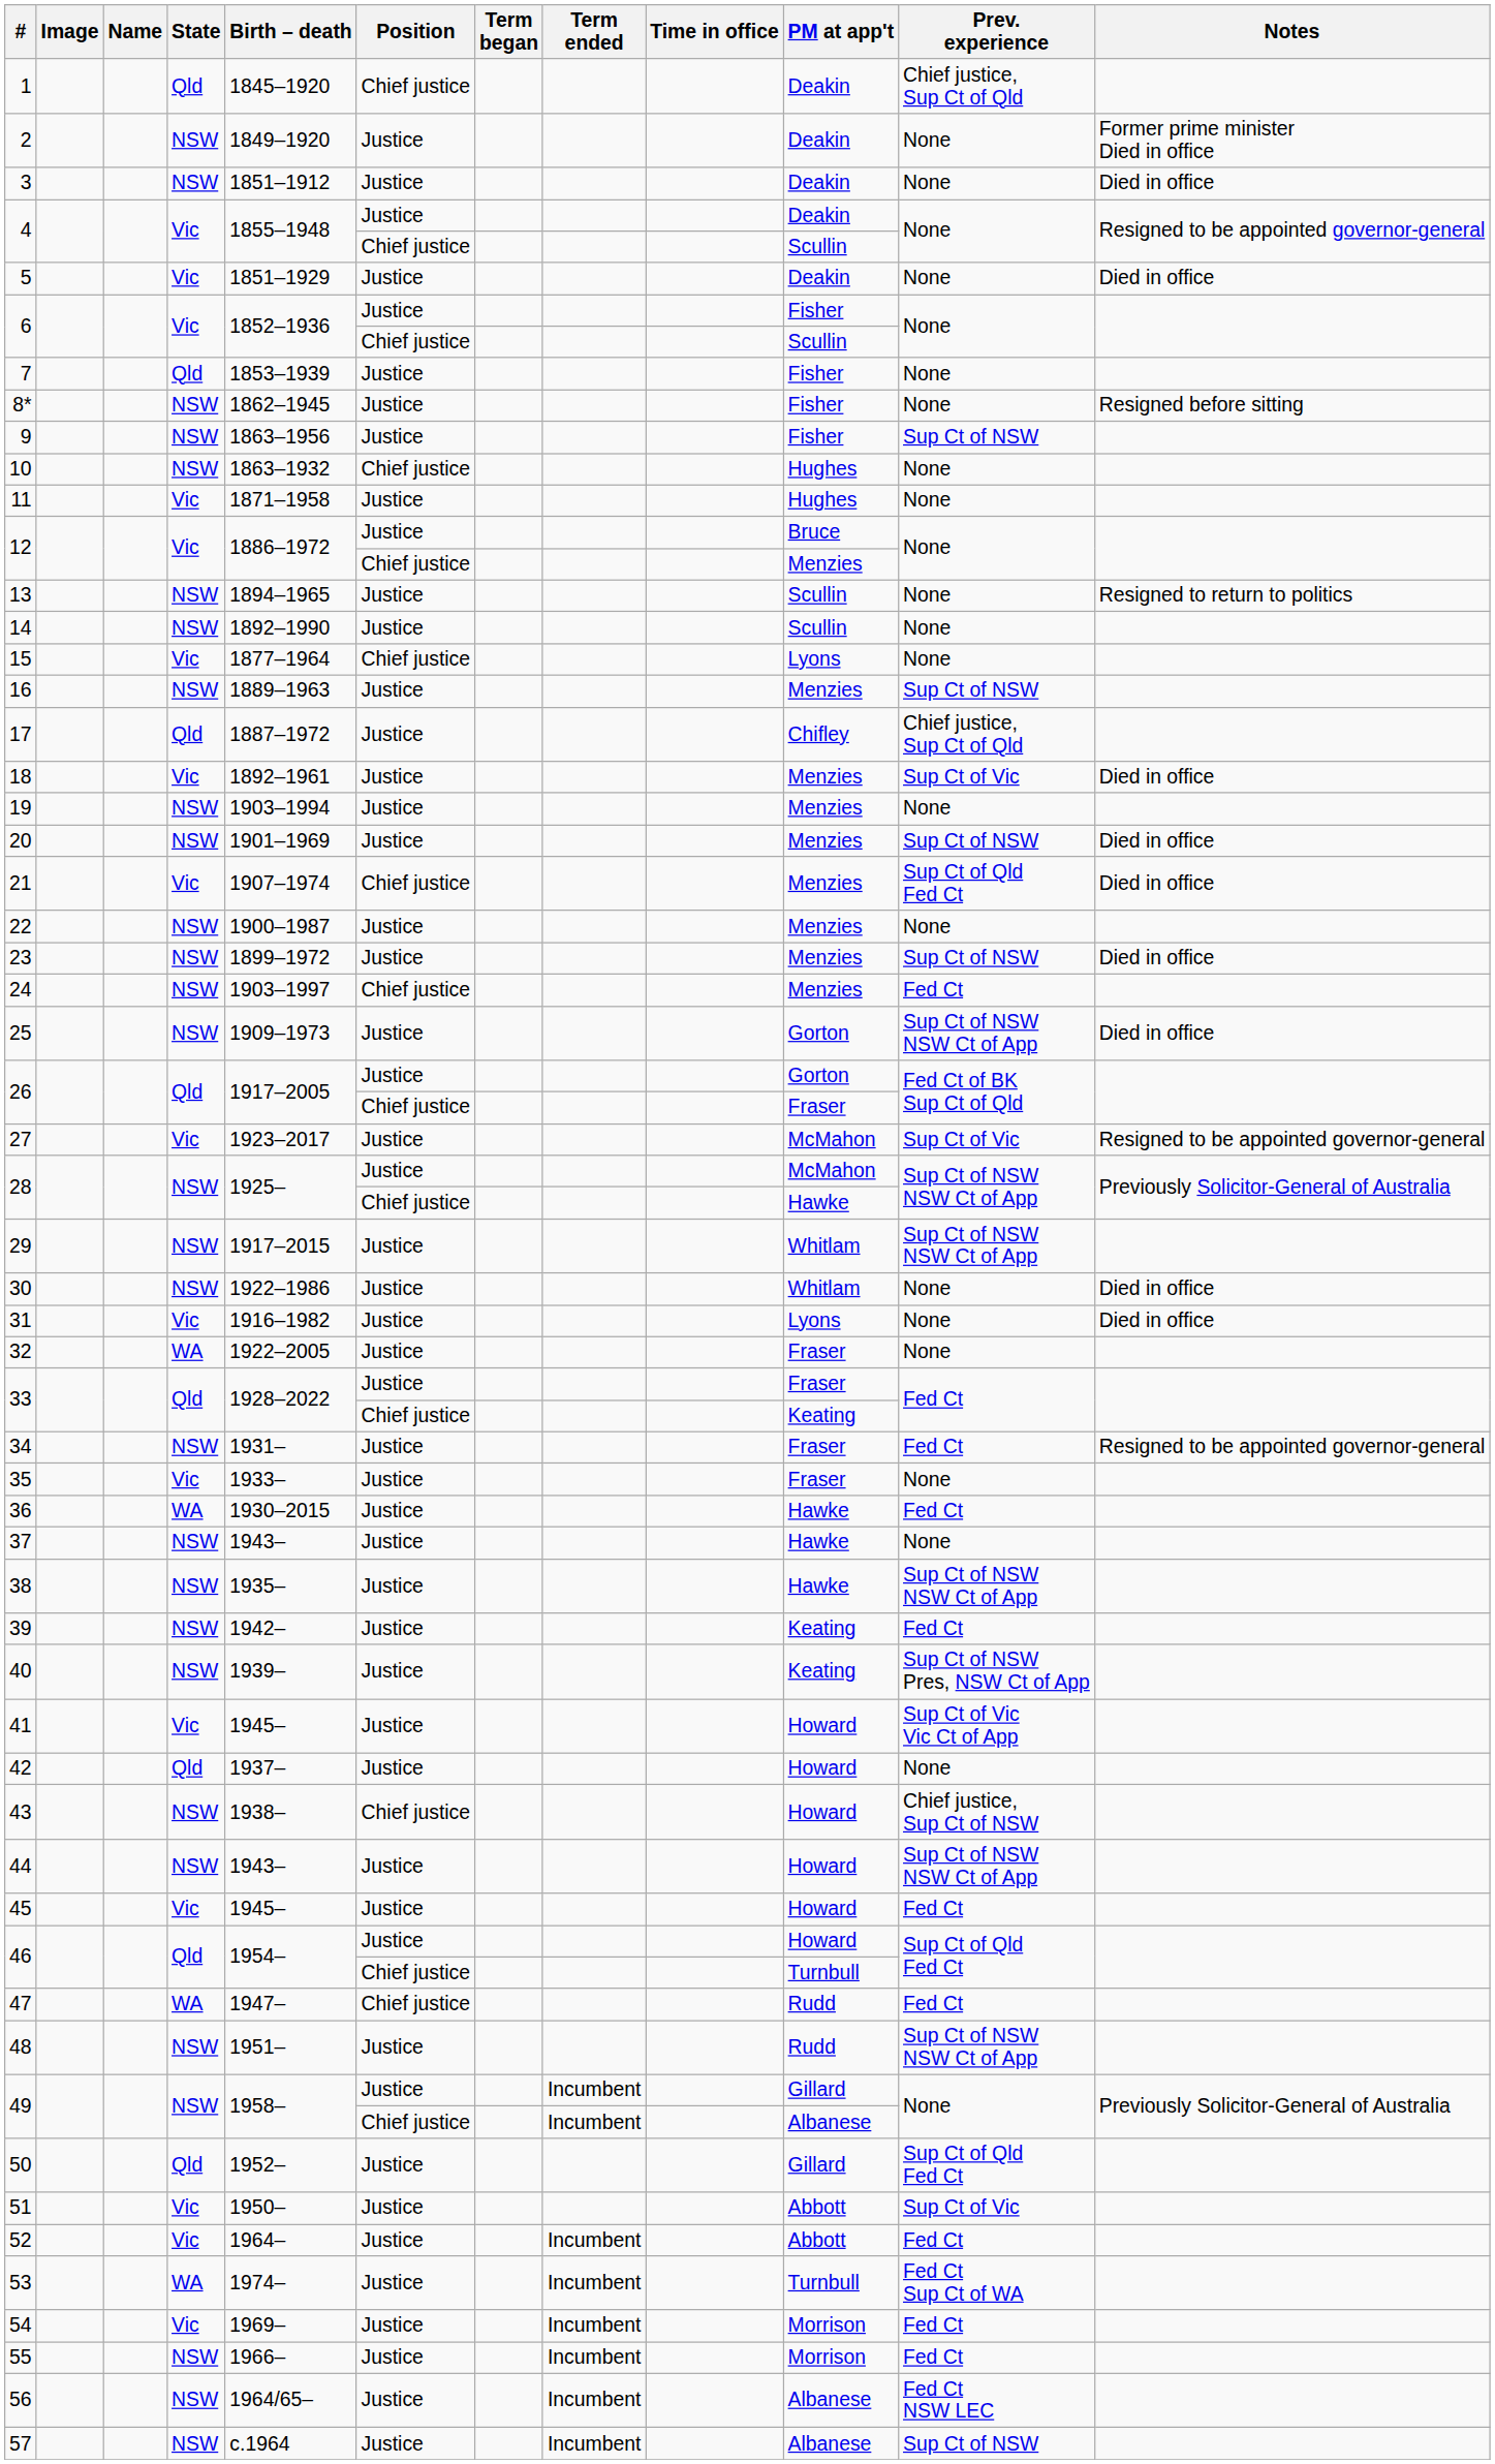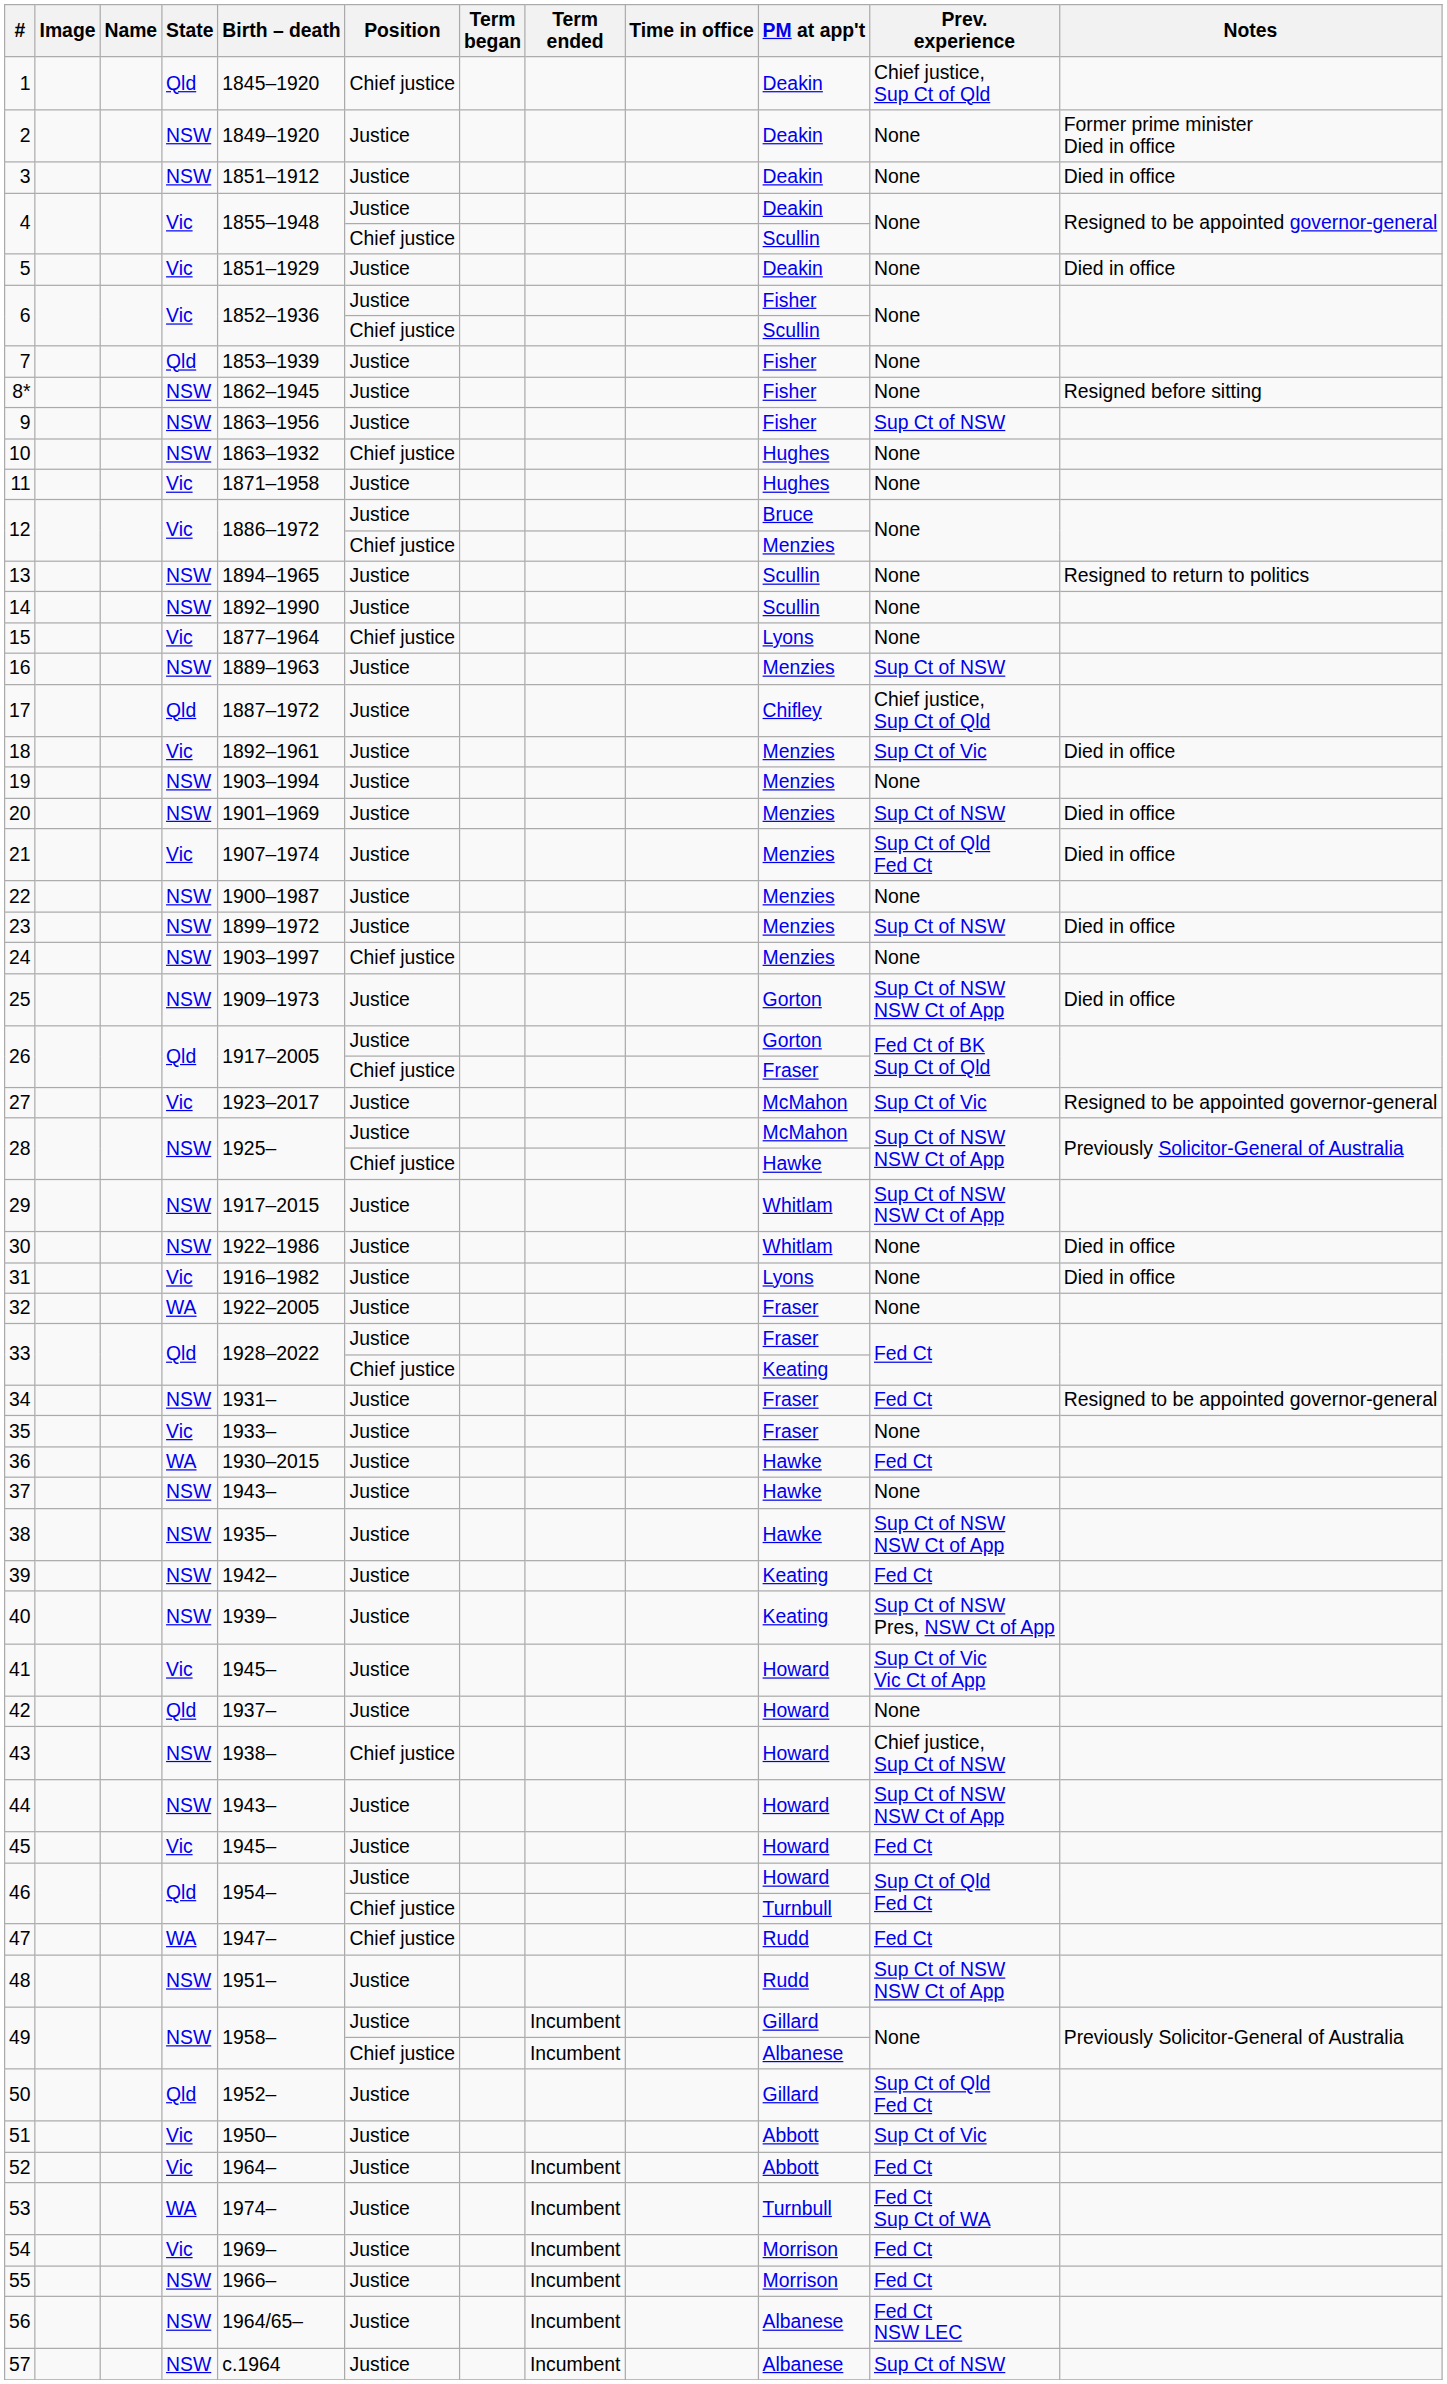21 | Position: Chief justice -> Justice
24 | Prev. experience: Fed Ct -> None
